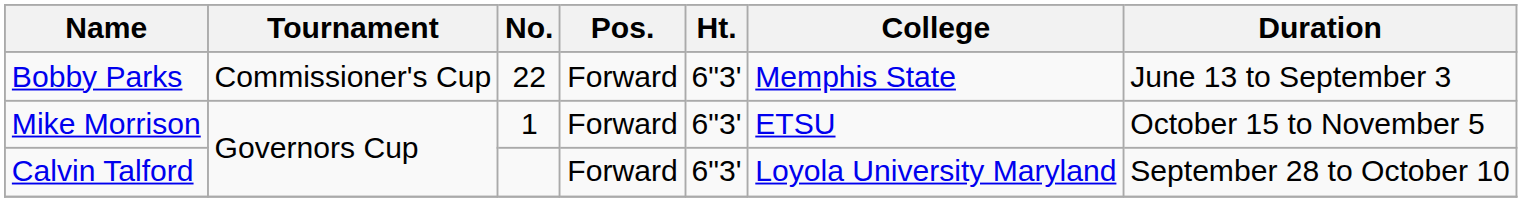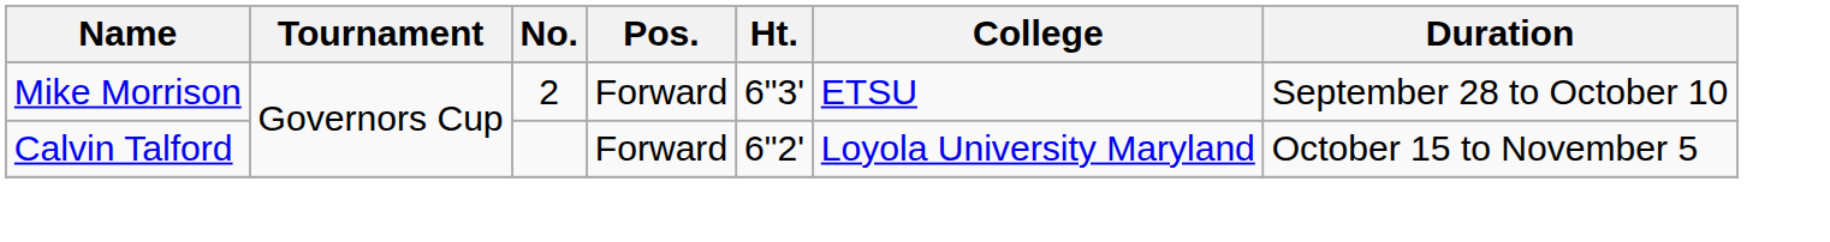- row: Bobby Parks | Commissioner's Cup | 22 | Forward | 6"3' | Memphis State | June 13 to September 3
Mike Morrison | No.: 1 -> 2
Mike Morrison | Duration: October 15 to November 5 -> September 28 to October 10
Calvin Talford | Ht.: 6"3' -> 6"2'
Calvin Talford | Duration: September 28 to October 10 -> October 15 to November 5
